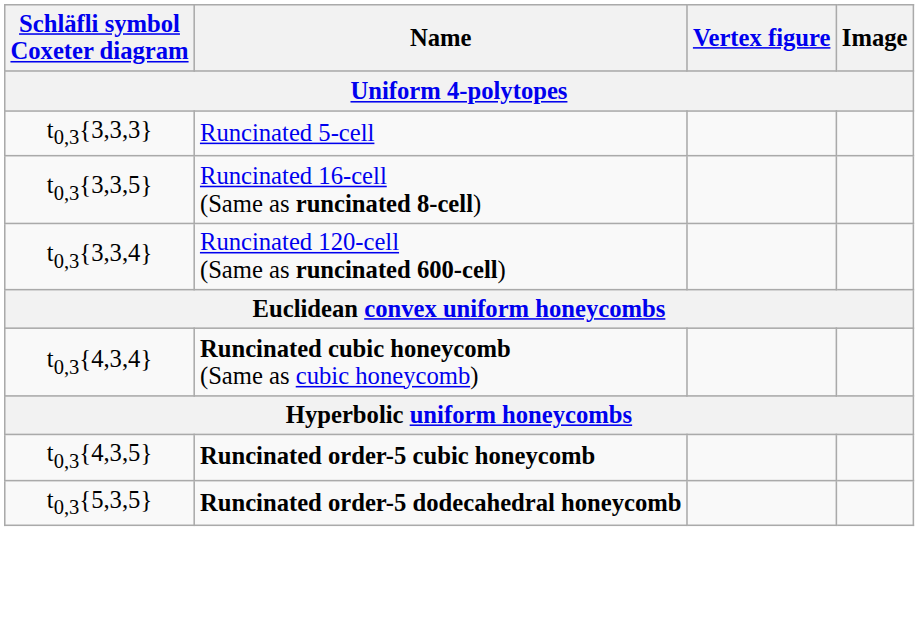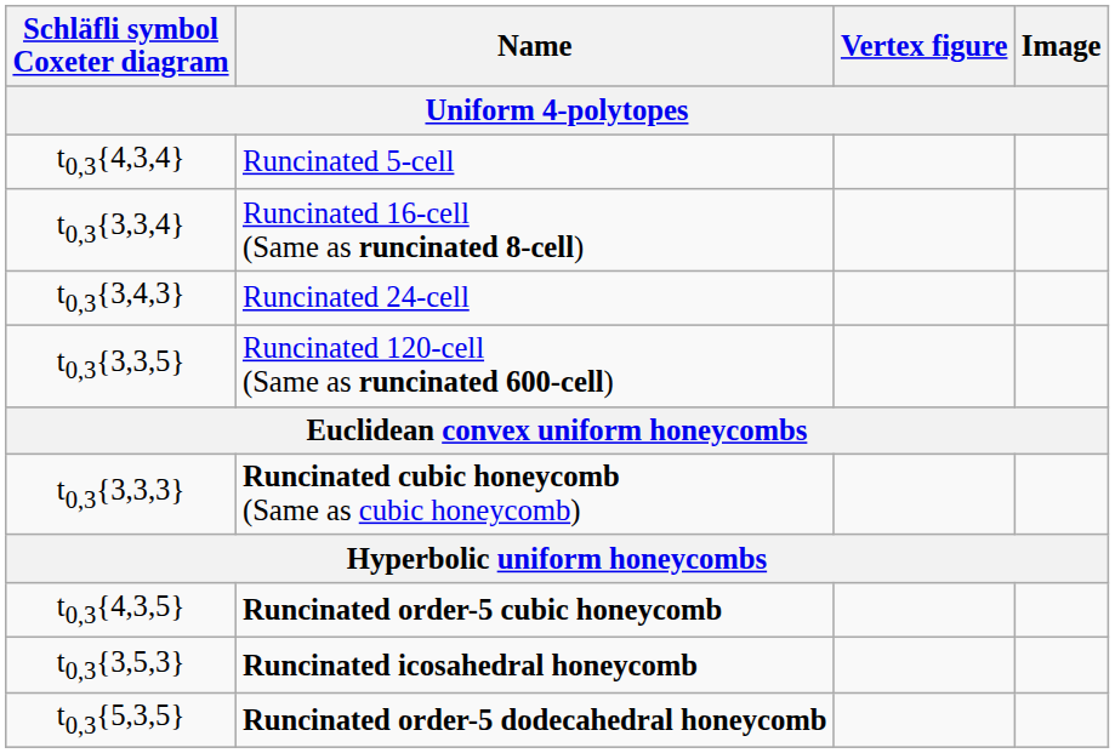Runcinated 5-cell | Schläfli symbol Coxeter diagram: t0,3{3,3,3} -> t0,3{4,3,4}
Runcinated 16-cell (Same as runcinated 8-cell) | Schläfli symbol Coxeter diagram: t0,3{3,3,5} -> t0,3{3,3,4}
+ row: t0,3{3,4,3} | Runcinated 24-cell
Runcinated 120-cell (Same as runcinated 600-cell) | Schläfli symbol Coxeter diagram: t0,3{3,3,4} -> t0,3{3,3,5}
Runcinated cubic honeycomb (Same as cubic honeycomb) | Schläfli symbol Coxeter diagram: t0,3{4,3,4} -> t0,3{3,3,3}
+ row: t0,3{3,5,3} | Runcinated icosahedral honeycomb
